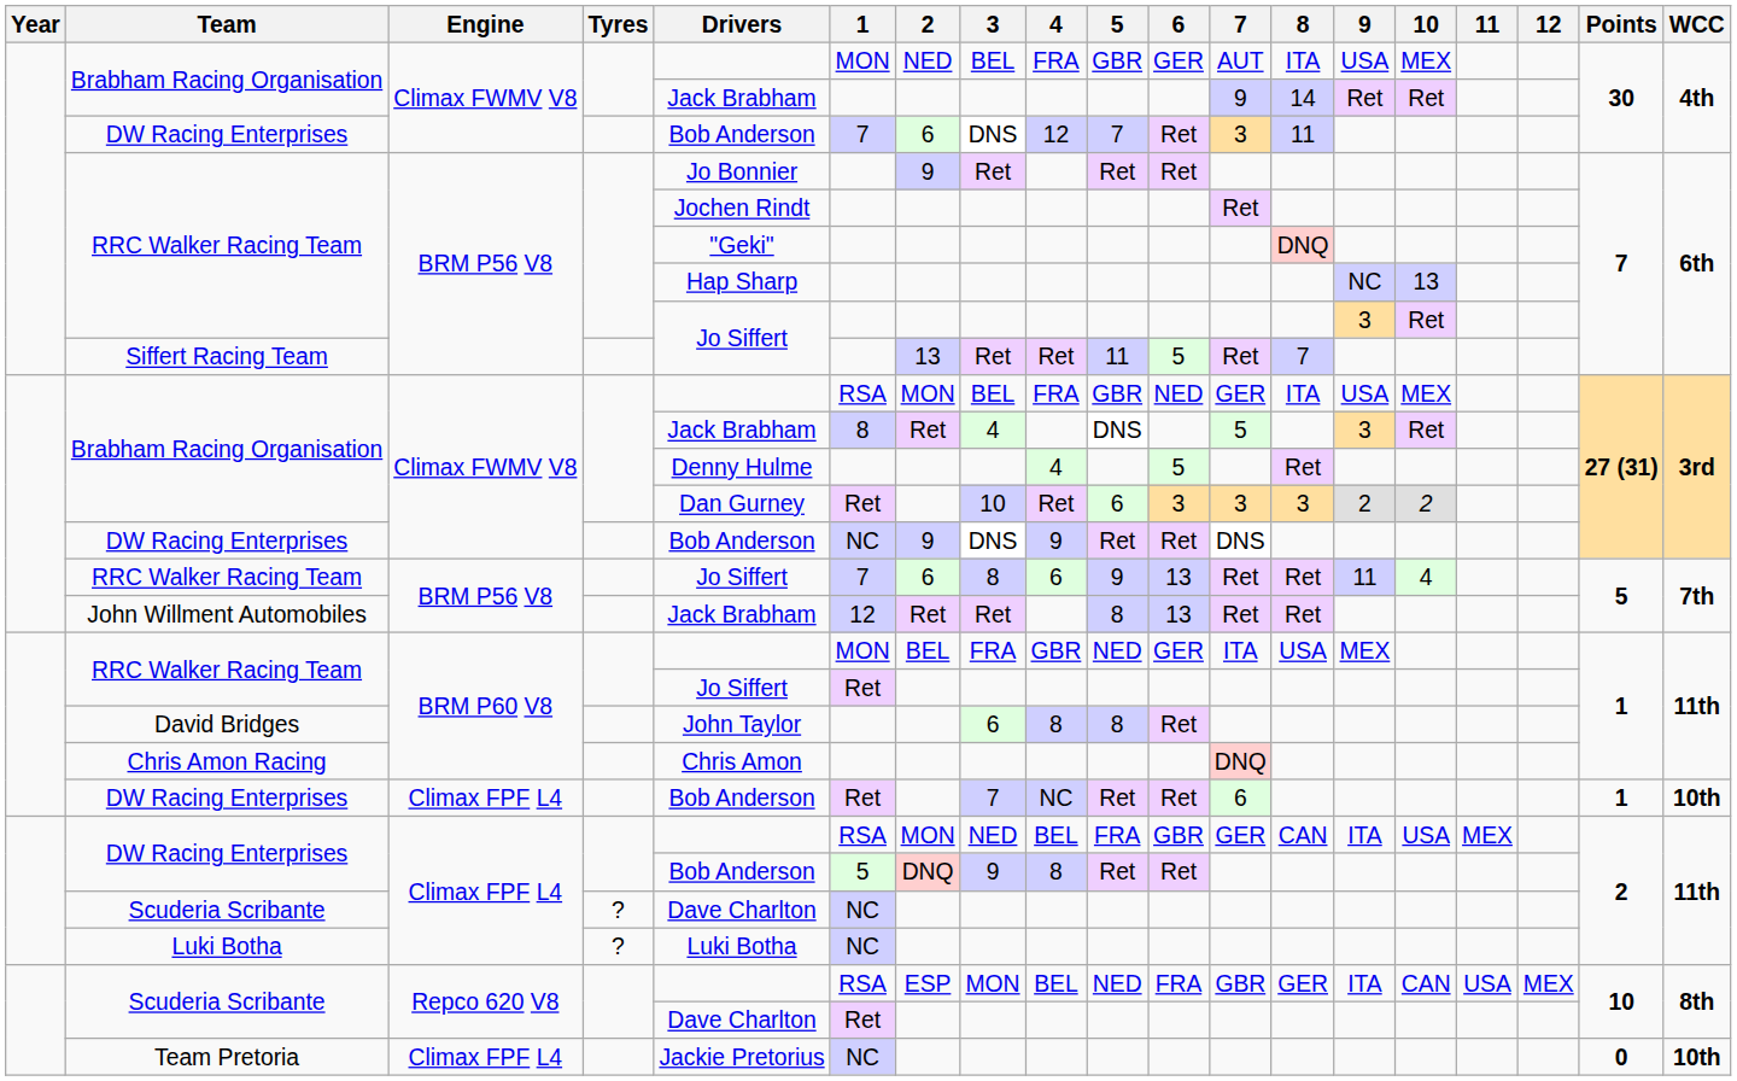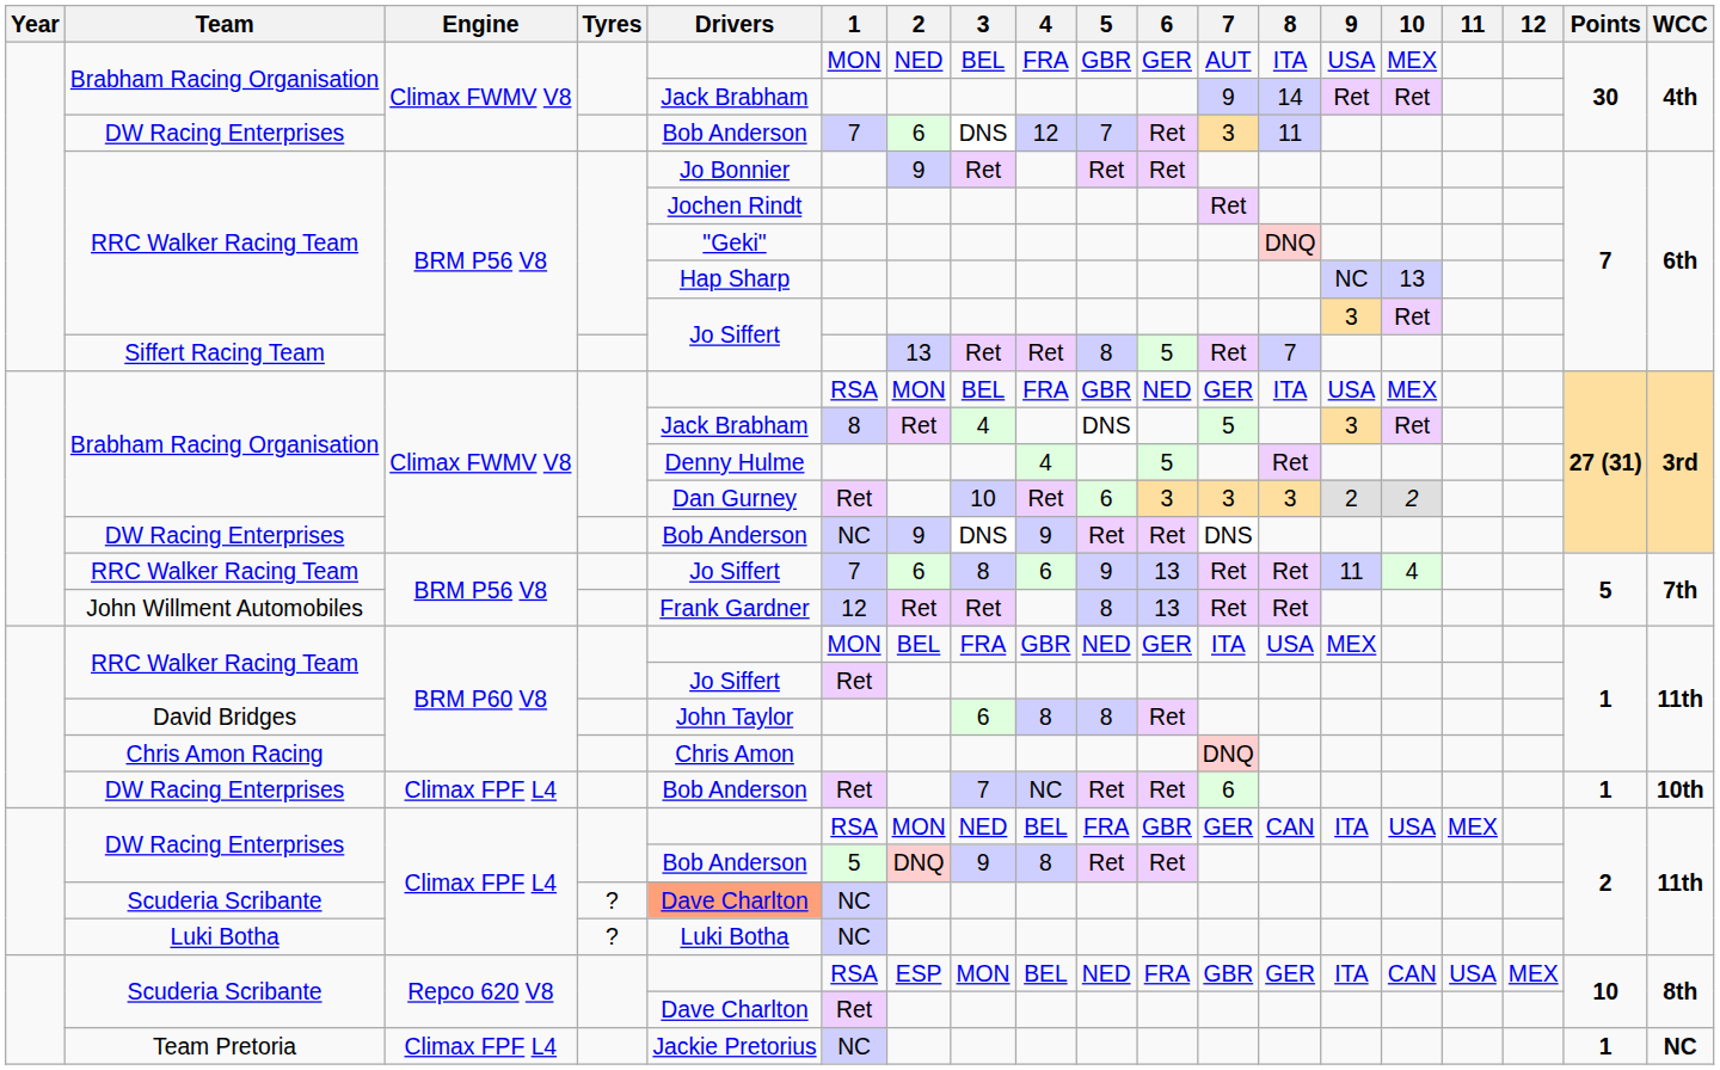Siffert Racing Team | 5: 11 -> 8
John Willment Automobiles | Drivers: Jack Brabham -> Frank Gardner
Scuderia Scribante / Climax FPF L4 | Drivers: no background -> lightsalmon background
Team Pretoria | Points: 0 -> 1
Team Pretoria | WCC: 10th -> NC
